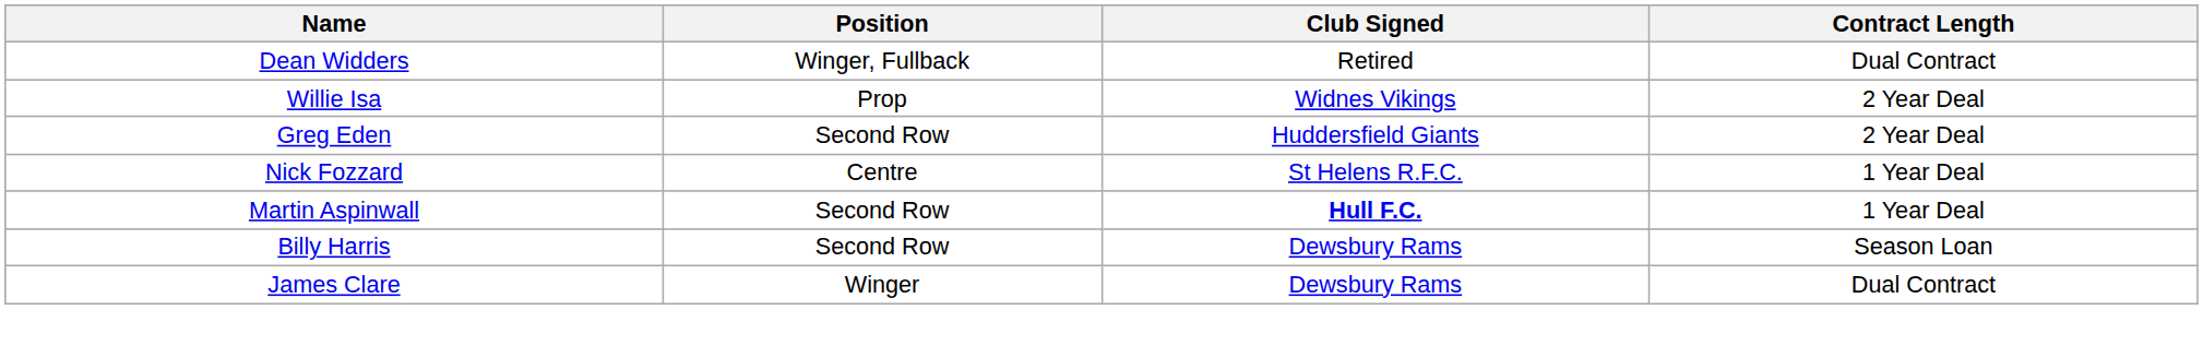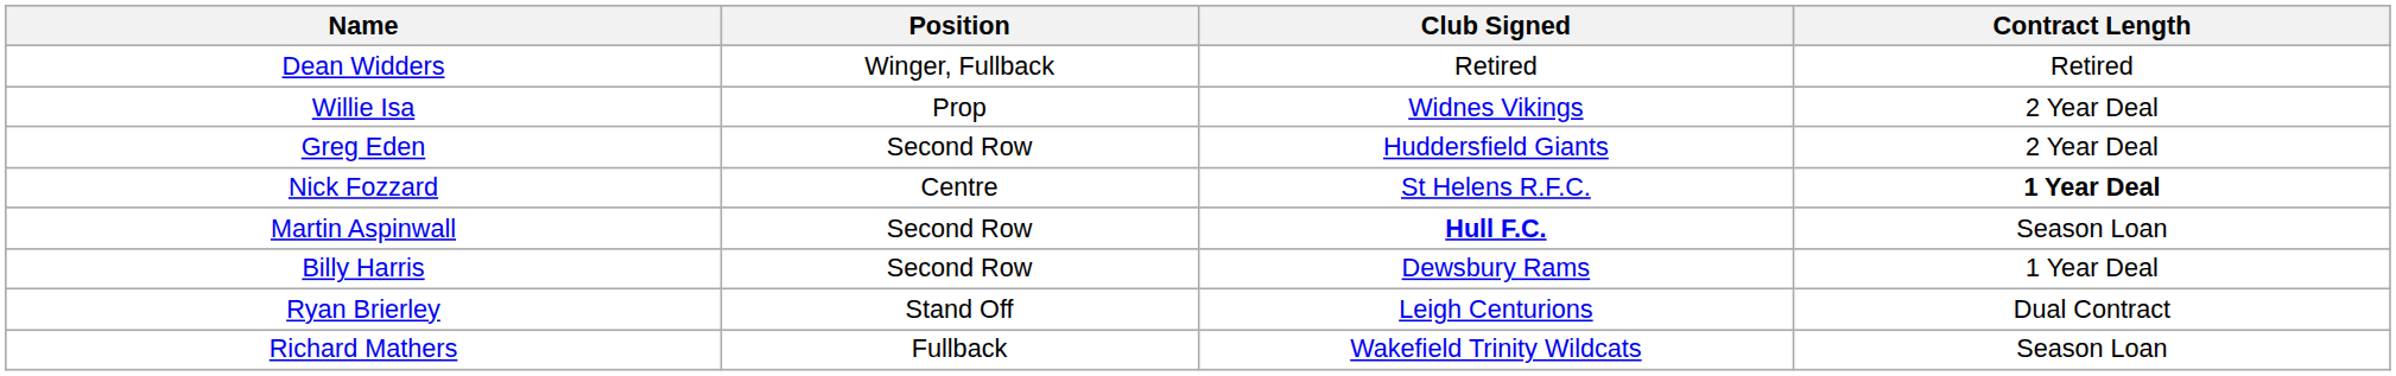Dean Widders | Contract Length: Dual Contract -> Retired
Nick Fozzard | Contract Length: normal -> bold
Martin Aspinwall | Contract Length: 1 Year Deal -> Season Loan
Billy Harris | Contract Length: Season Loan -> 1 Year Deal
- row: James Clare | Winger | Dewsbury Rams | Dual Contract
+ row: Ryan Brierley | Stand Off | Leigh Centurions | Dual Contract
+ row: Richard Mathers | Fullback | Wakefield Trinity Wildcats | Season Loan
